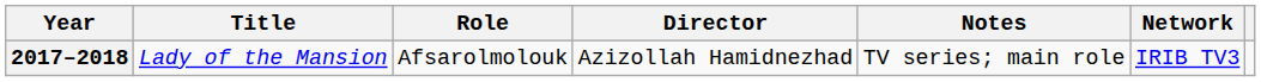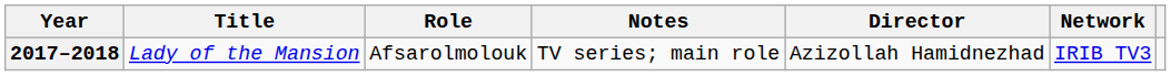columns swapped: Director <-> Notes
